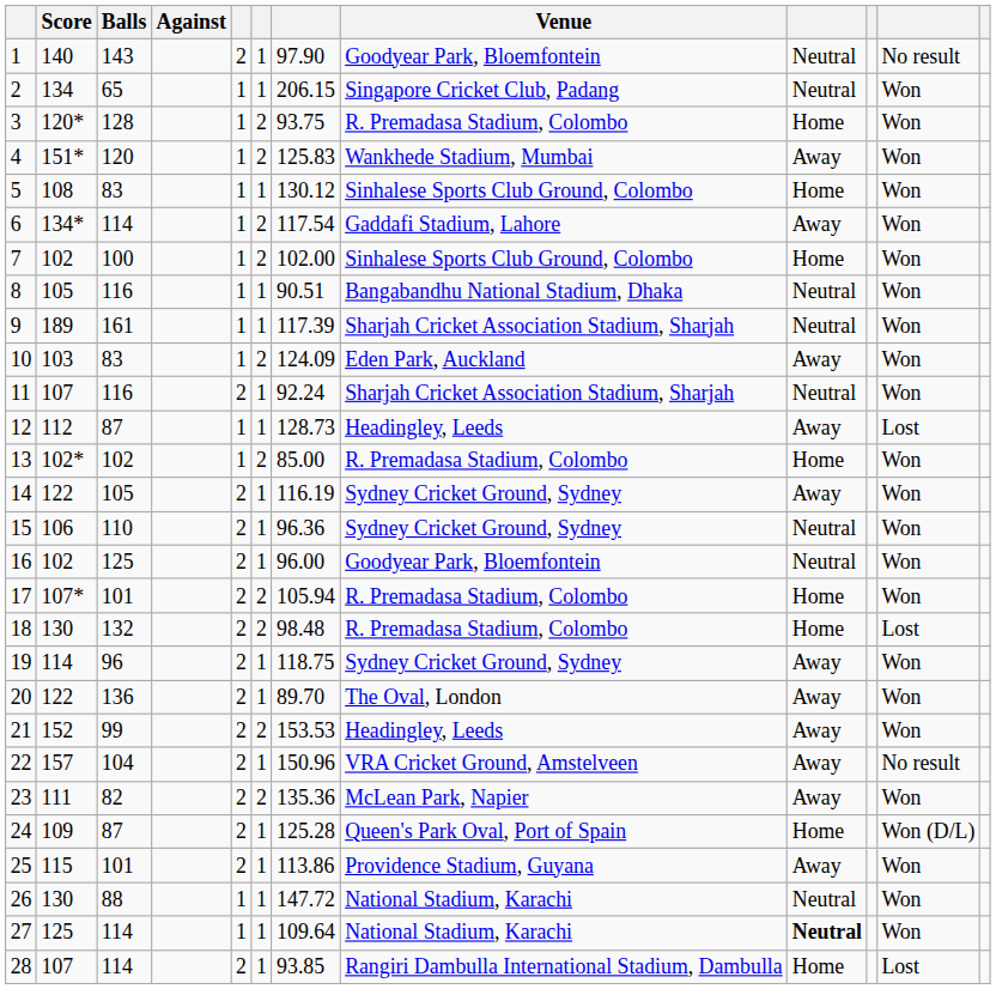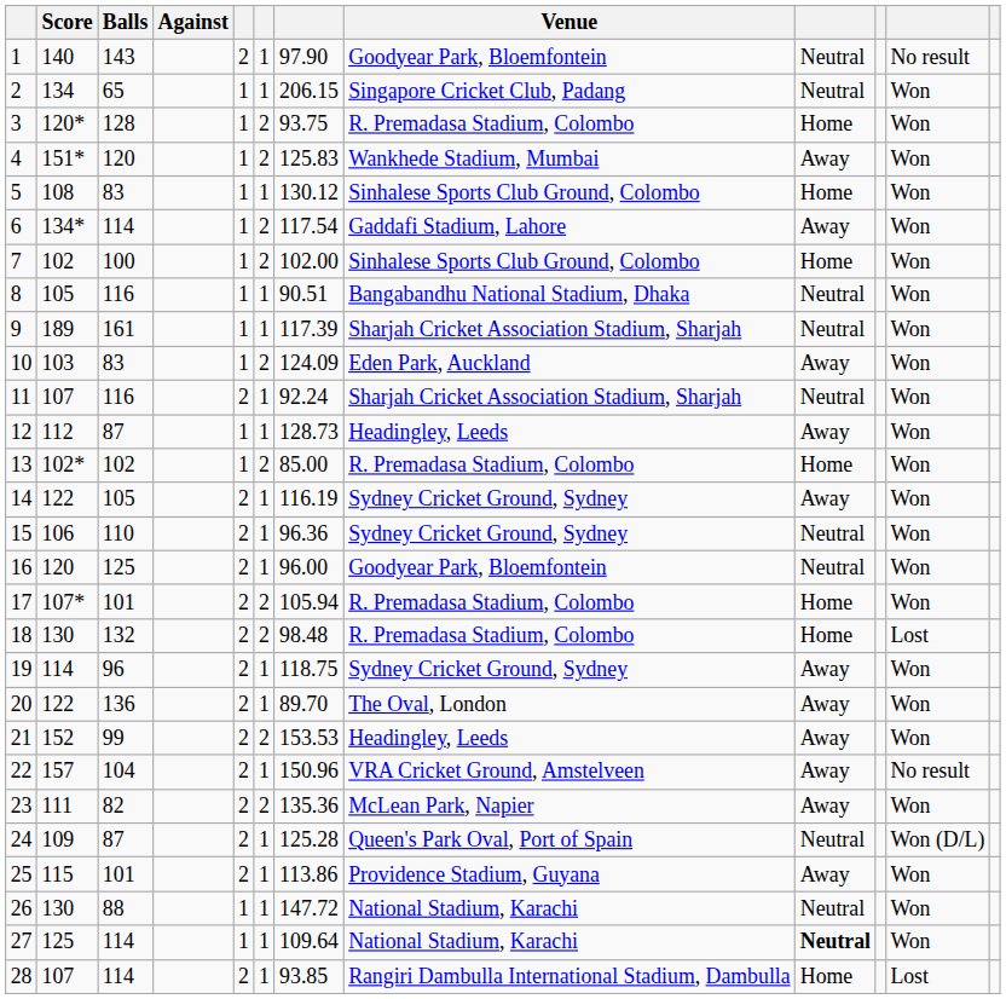12 | column 11: Lost -> Won
16 | Score: 102 -> 120
24 | column 9: Home -> Neutral
